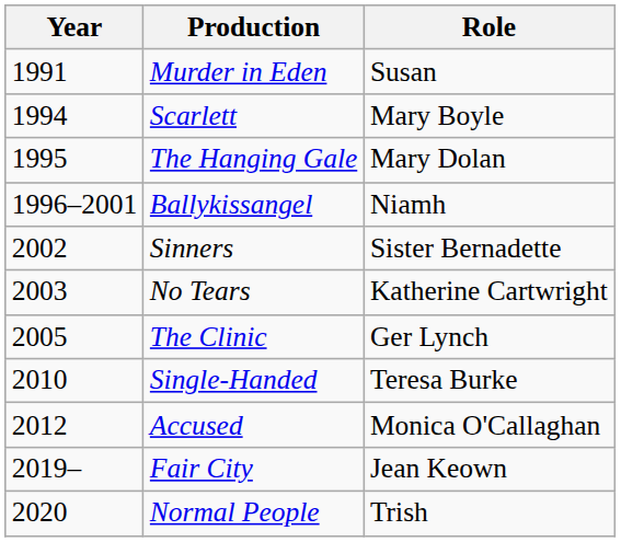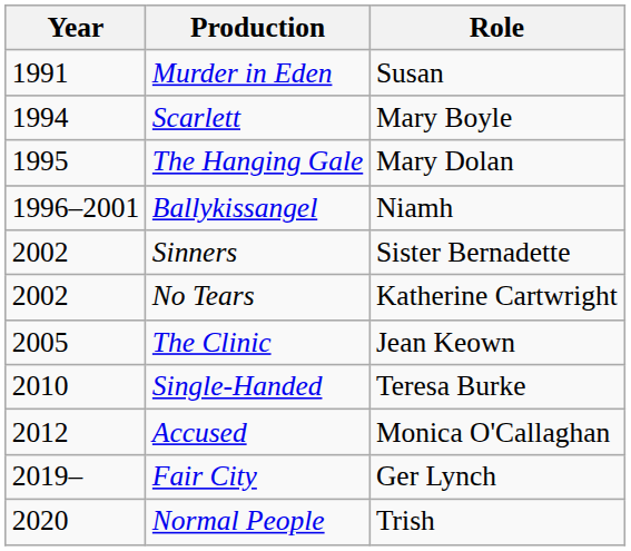No Tears | Year: 2003 -> 2002
The Clinic | Role: Ger Lynch -> Jean Keown
Fair City | Role: Jean Keown -> Ger Lynch
